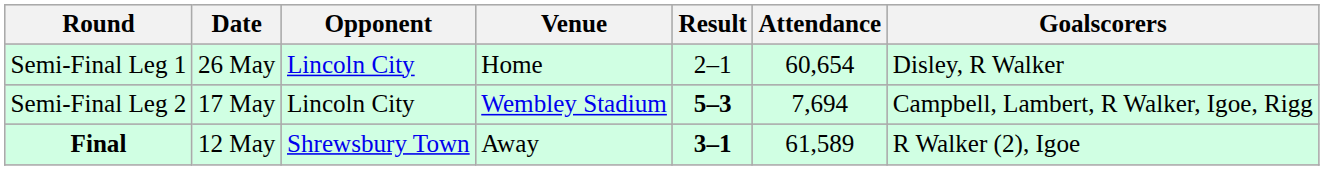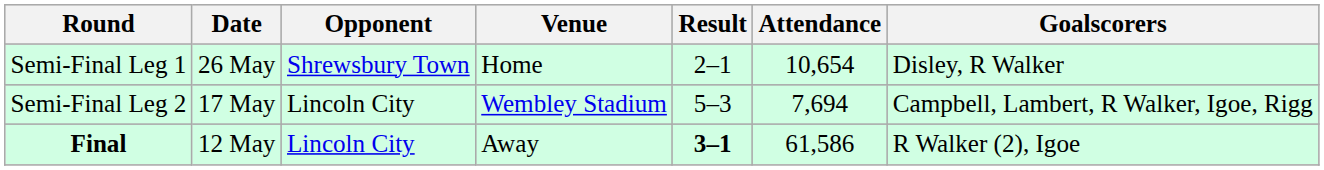Semi-Final Leg 1 | Opponent: Lincoln City -> Shrewsbury Town
Semi-Final Leg 1 | Attendance: 60,654 -> 10,654
Semi-Final Leg 2 | Result: bold -> normal
Final | Opponent: Shrewsbury Town -> Lincoln City
Final | Attendance: 61,589 -> 61,586
